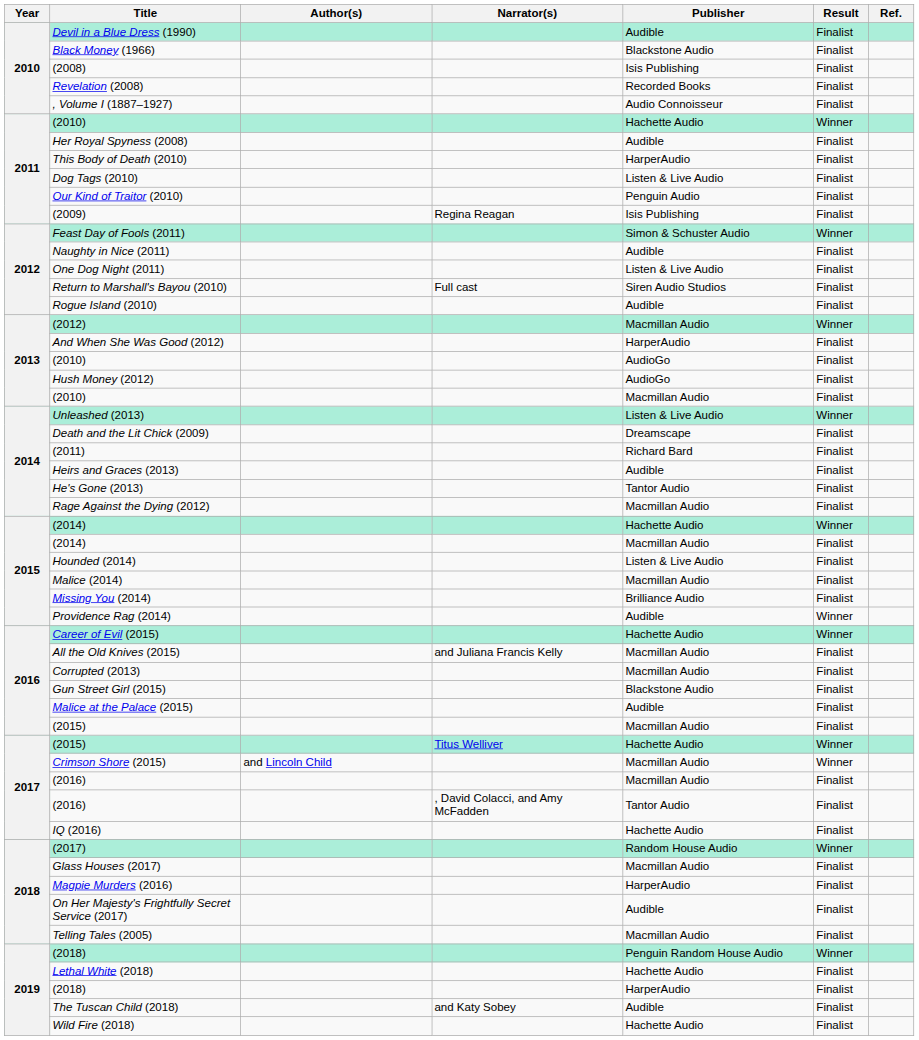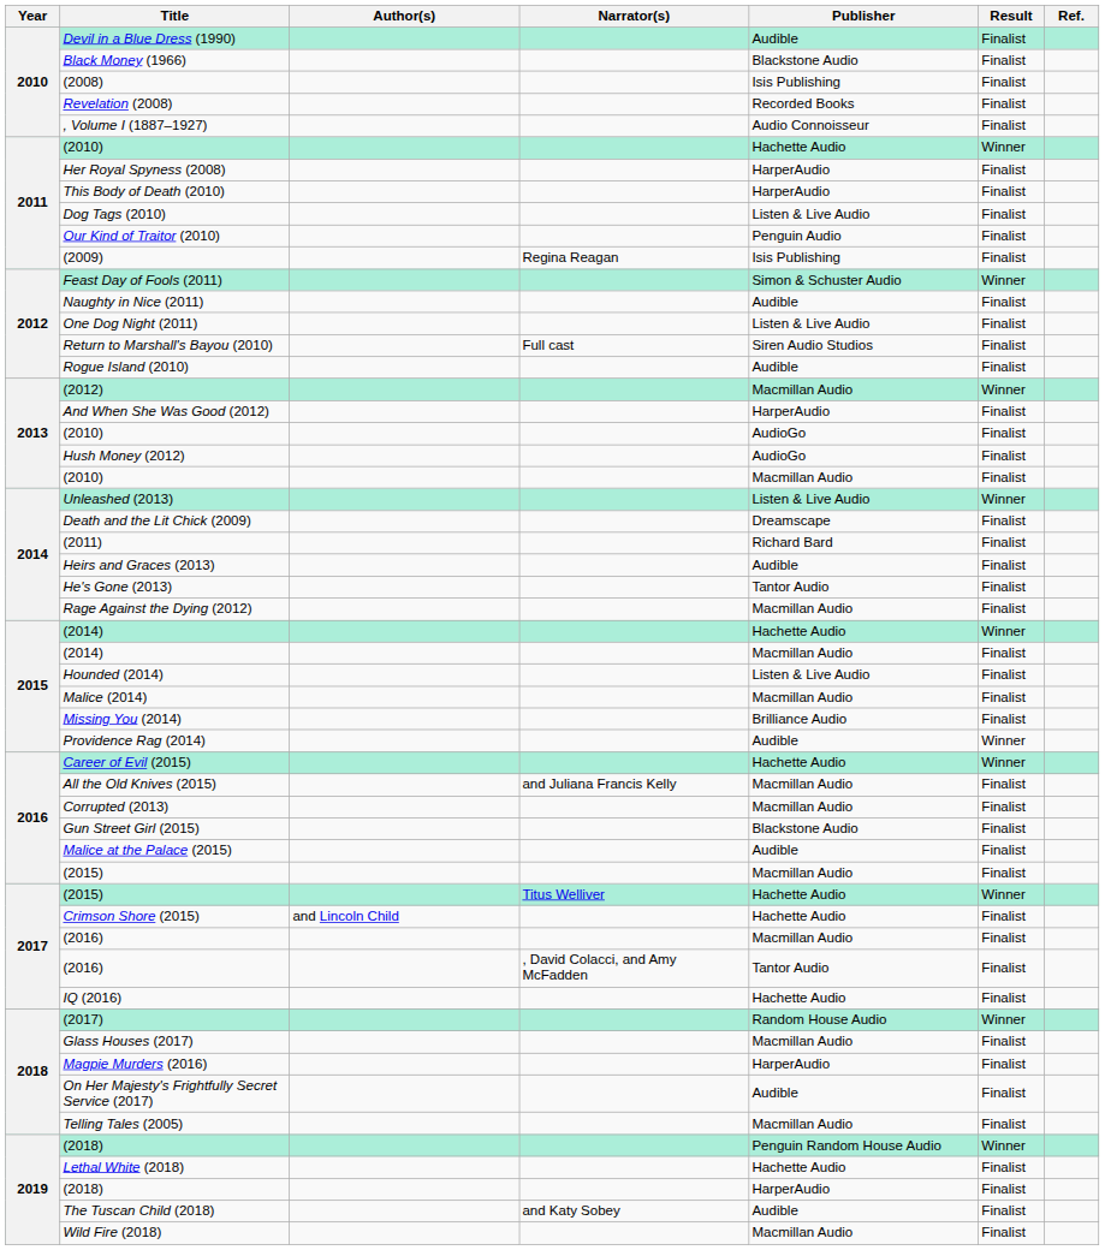Her Royal Spyness (2008) | Publisher: Audible -> HarperAudio
Crimson Shore (2015) | Publisher: Macmillan Audio -> Hachette Audio
Crimson Shore (2015) | Result: Winner -> Finalist
Wild Fire (2018) | Publisher: Hachette Audio -> Macmillan Audio
